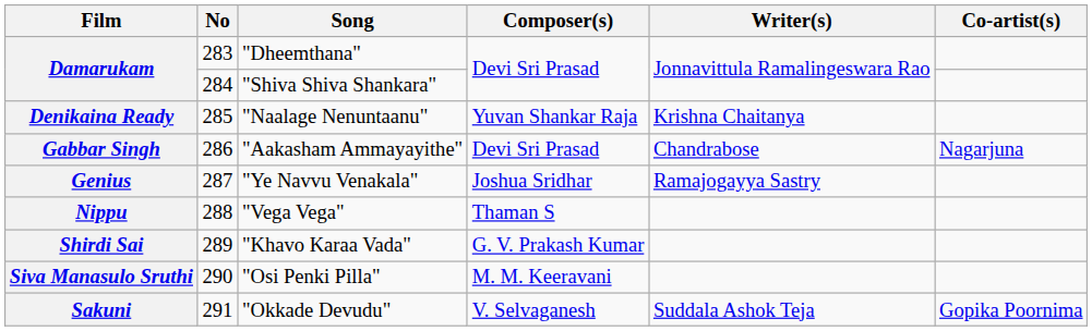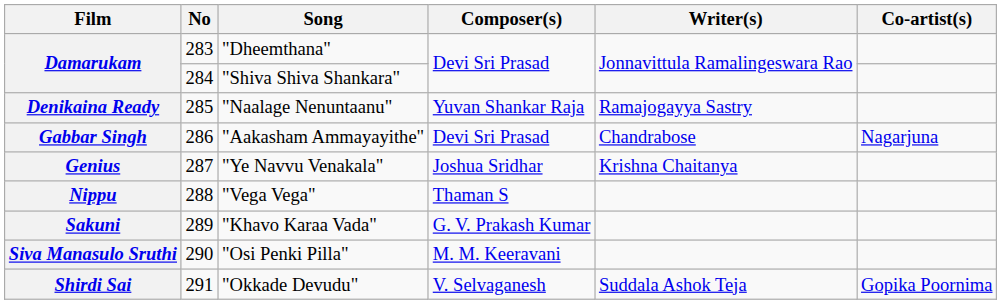"Naalage Nenuntaanu" | Writer(s): Krishna Chaitanya -> Ramajogayya Sastry
"Ye Navvu Venakala" | Writer(s): Ramajogayya Sastry -> Krishna Chaitanya
"Khavo Karaa Vada" | Film: Shirdi Sai -> Sakuni
"Okkade Devudu" | Film: Sakuni -> Shirdi Sai
